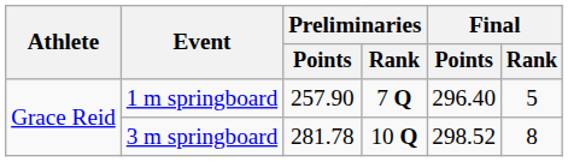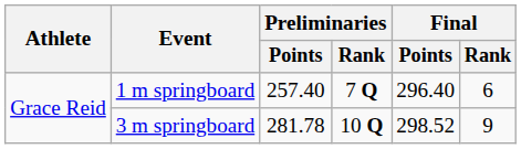1 m springboard | Preliminaries / Points: 257.90 -> 257.40
1 m springboard | Final / Rank: 5 -> 6
3 m springboard | Final / Rank: 8 -> 9
